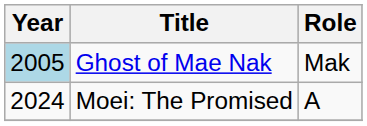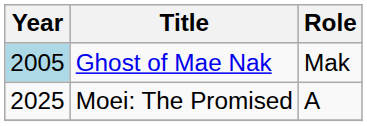Moei: The Promised | Year: 2024 -> 2025
